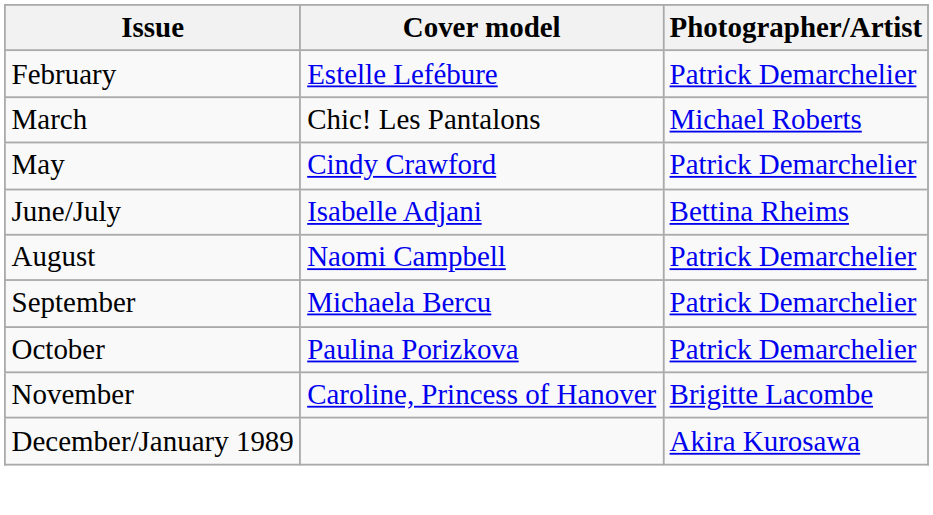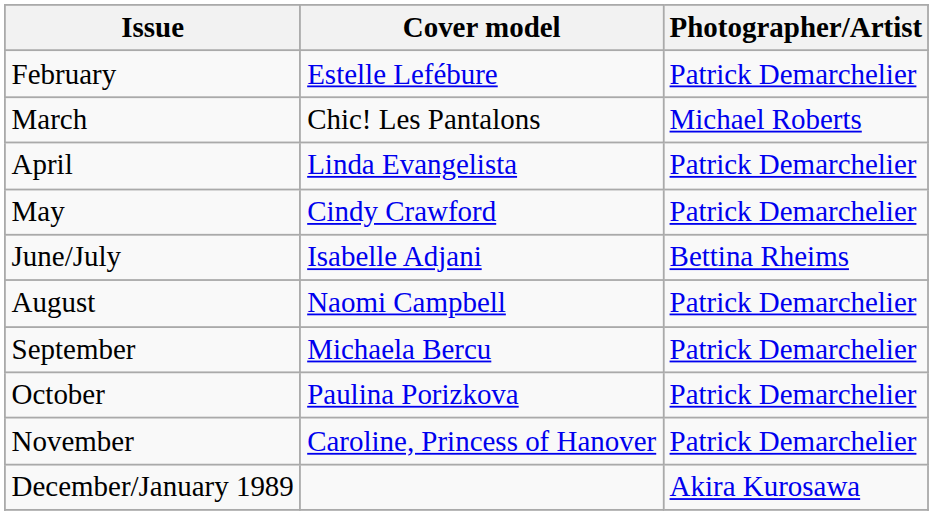+ row: April | Linda Evangelista | Patrick Demarchelier
November | Photographer/Artist: Brigitte Lacombe -> Patrick Demarchelier
